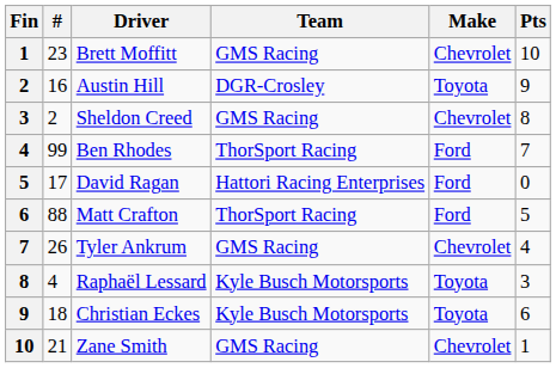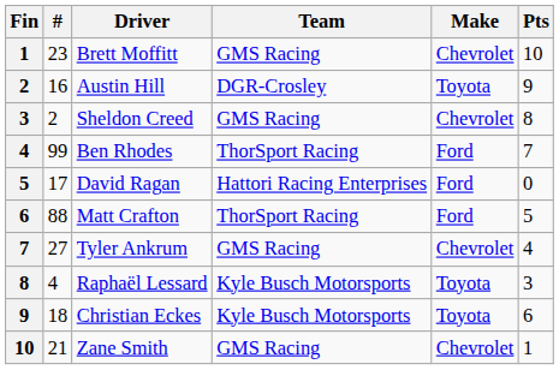Tyler Ankrum | #: 26 -> 27
